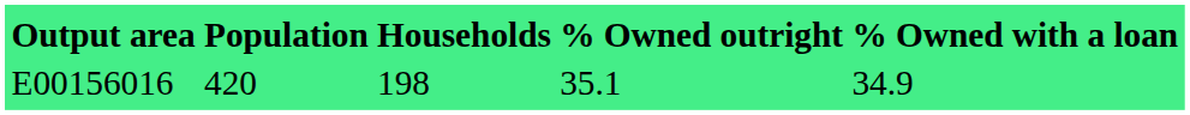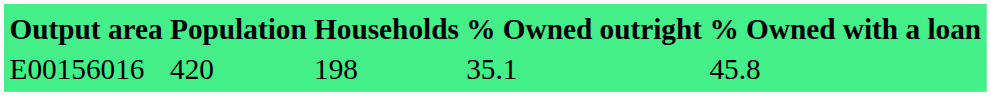E00156016 | % Owned with a loan: 34.9 -> 45.8
